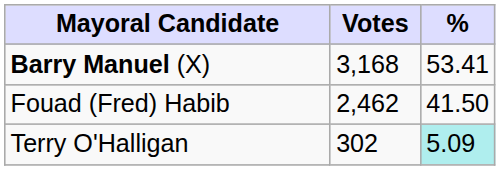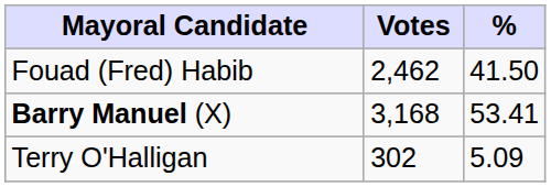rows swapped: Barry Manuel (X) <-> Fouad (Fred) Habib
Terry O'Halligan | %: paleturquoise background -> no background
